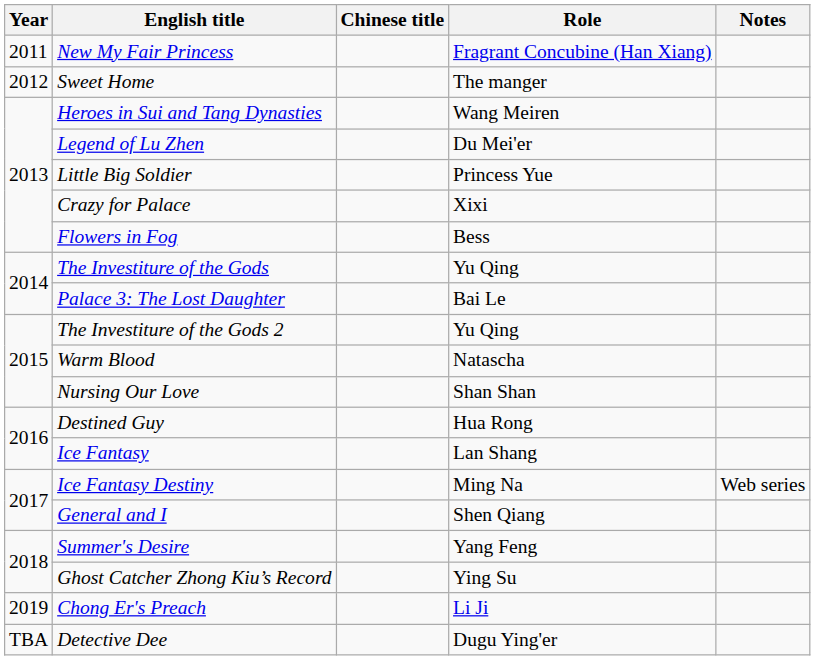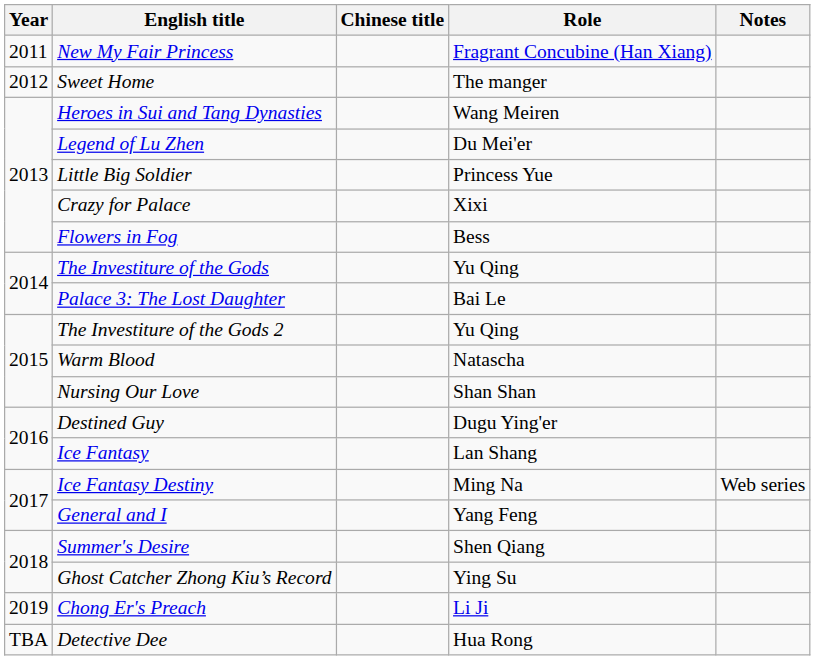Destined Guy | Role: Hua Rong -> Dugu Ying'er
General and I | Role: Shen Qiang -> Yang Feng
Summer's Desire | Role: Yang Feng -> Shen Qiang
Detective Dee | Role: Dugu Ying'er -> Hua Rong
